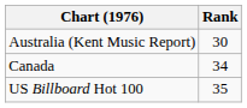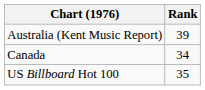Australia (Kent Music Report) | Rank: 30 -> 39
